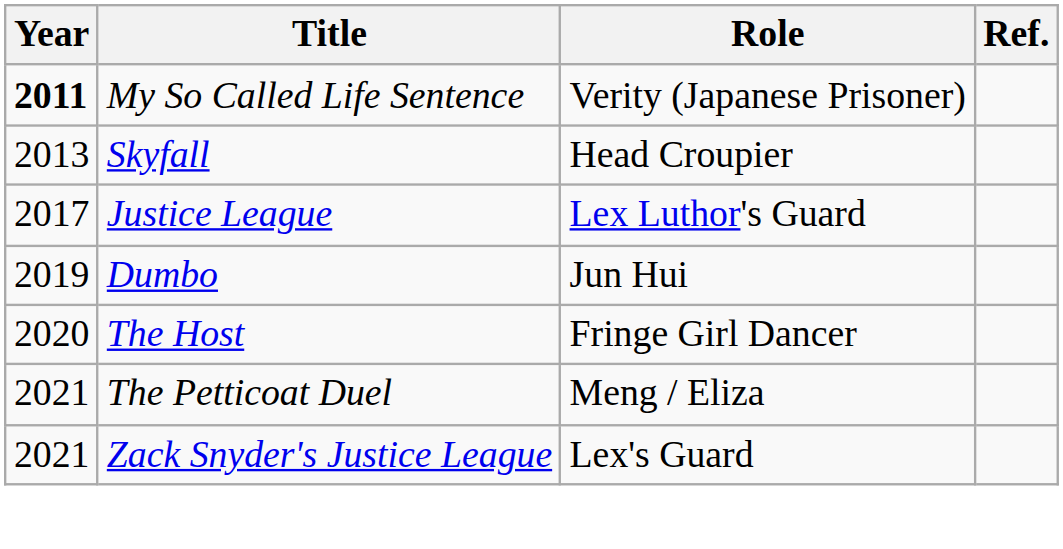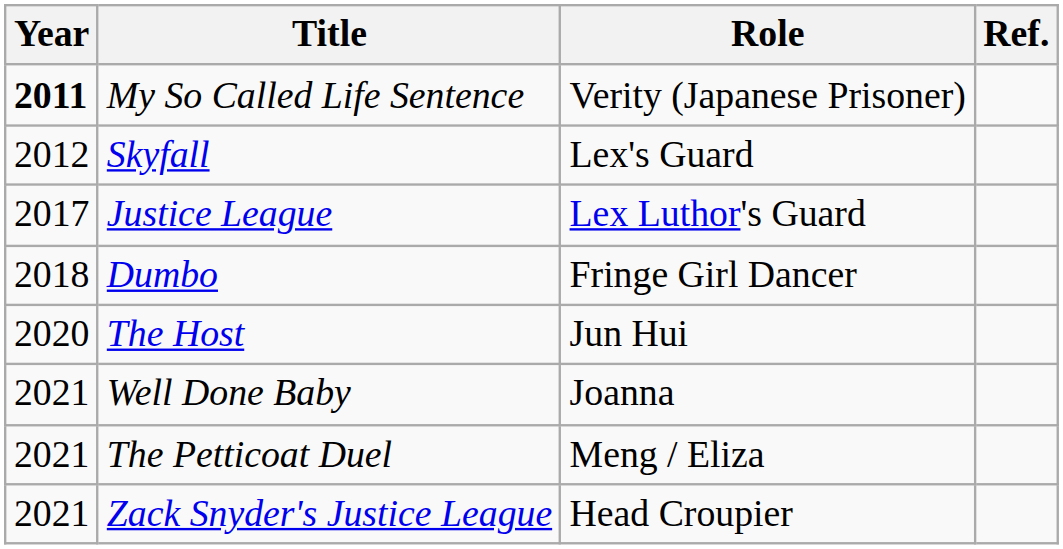Skyfall | Year: 2013 -> 2012
Skyfall | Role: Head Croupier -> Lex's Guard
Dumbo | Year: 2019 -> 2018
Dumbo | Role: Jun Hui -> Fringe Girl Dancer
The Host | Role: Fringe Girl Dancer -> Jun Hui
+ row: 2021 | Well Done Baby | Joanna
Zack Snyder's Justice League | Role: Lex's Guard -> Head Croupier
